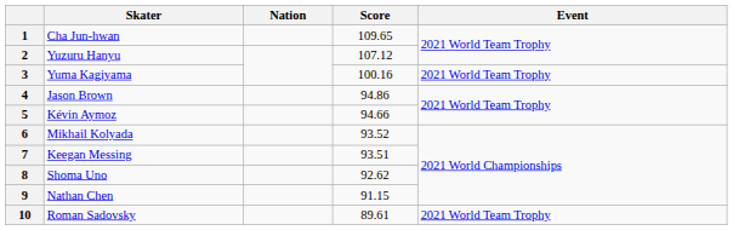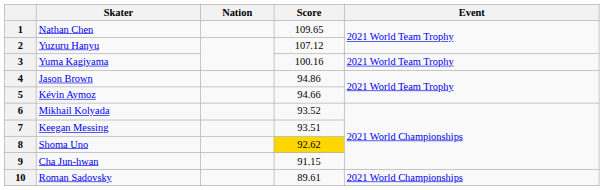1 | Skater: Cha Jun-hwan -> Nathan Chen
8 | Score: no background -> gold background
9 | Skater: Nathan Chen -> Cha Jun-hwan
10 | Event: 2021 World Team Trophy -> 2021 World Championships
